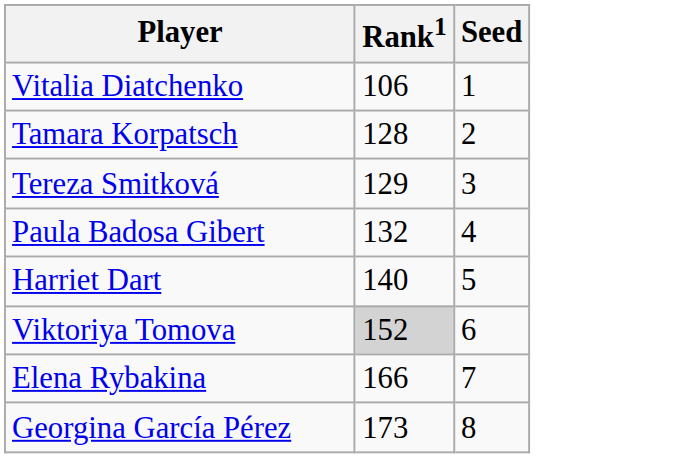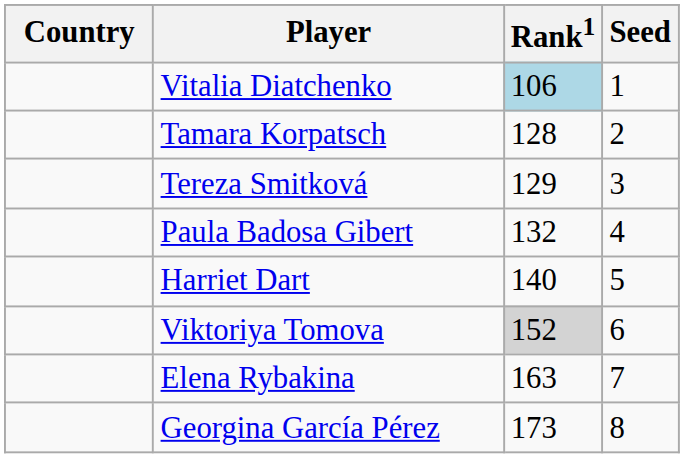+ column: Country
Vitalia Diatchenko | Rank1: no background -> lightblue background
Elena Rybakina | Rank1: 166 -> 163
